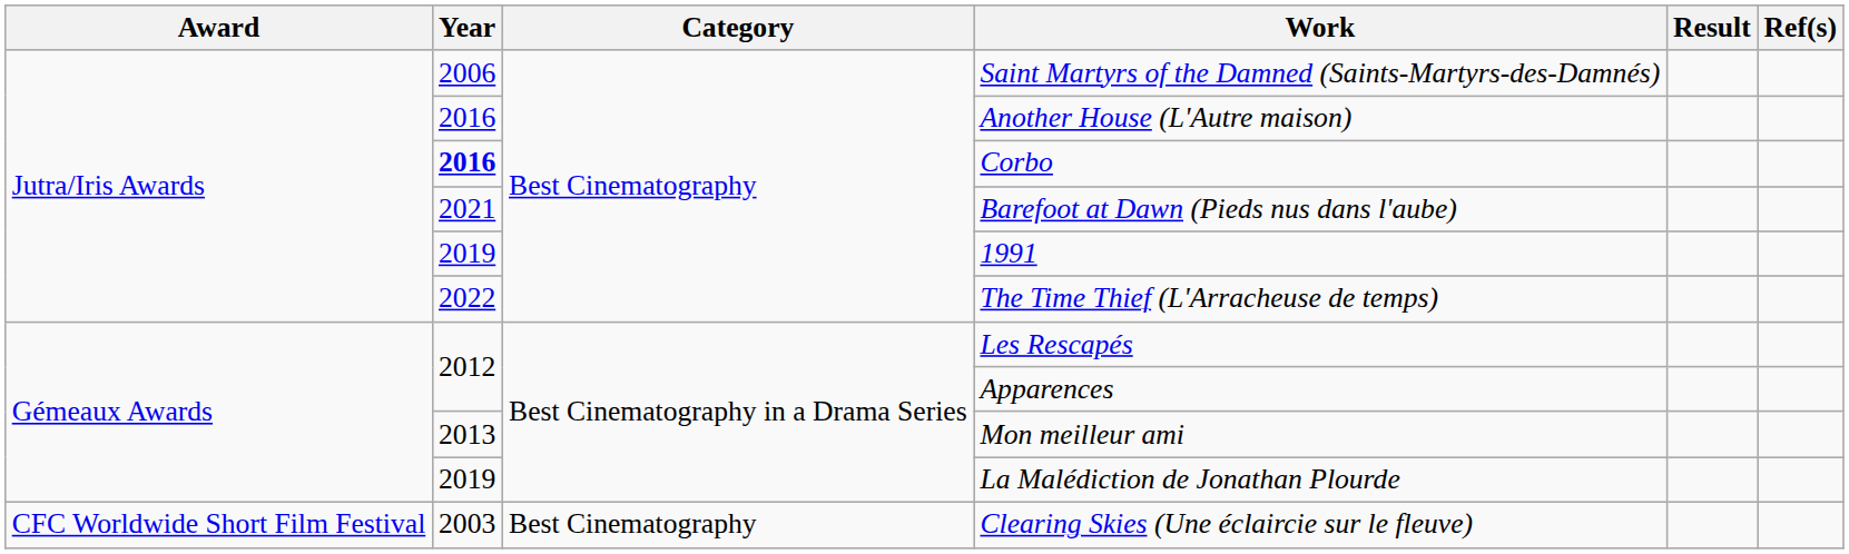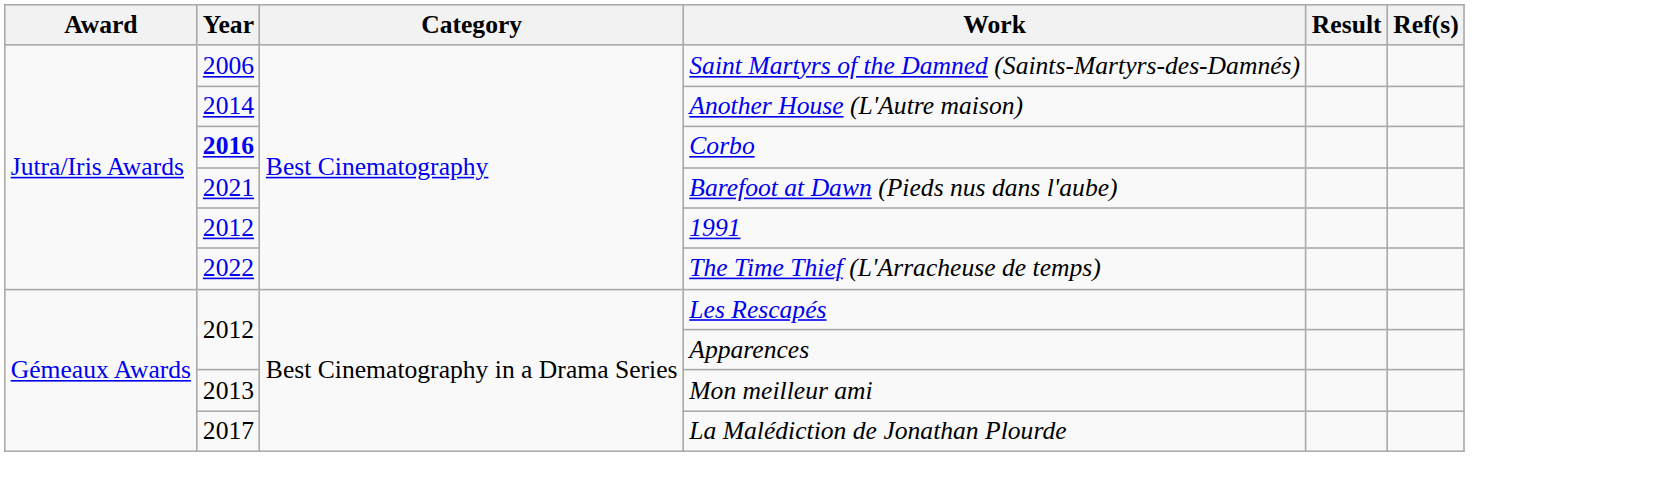Another House (L'Autre maison) | Year: 2016 -> 2014
1991 | Year: 2019 -> 2012
La Malédiction de Jonathan Plourde | Year: 2019 -> 2017
- row: CFC Worldwide Short Film Festival | 2003 | Best Cinematography | Clearing Skies (Une éclaircie sur le fleuve)
